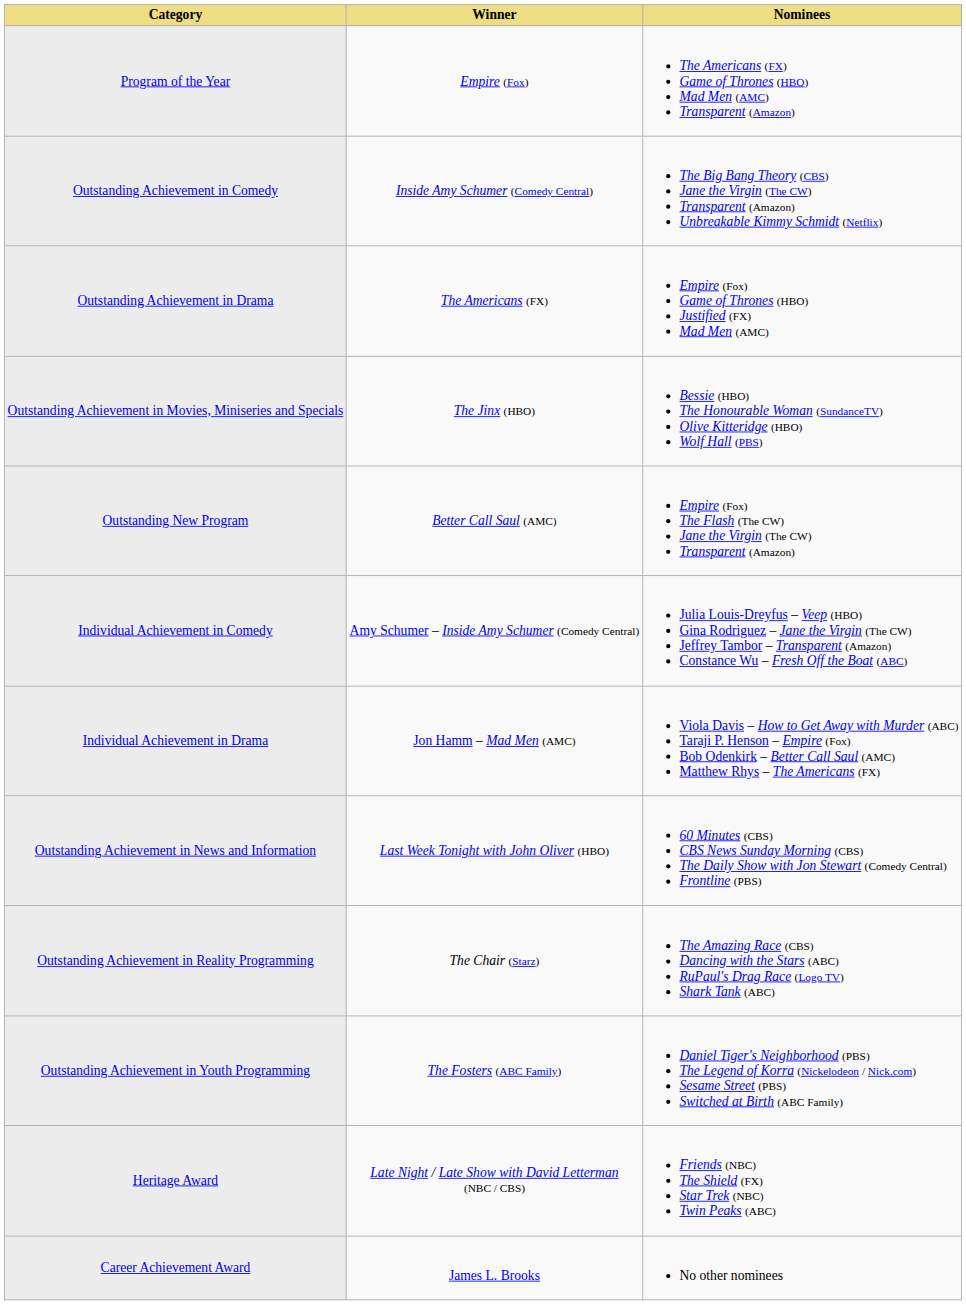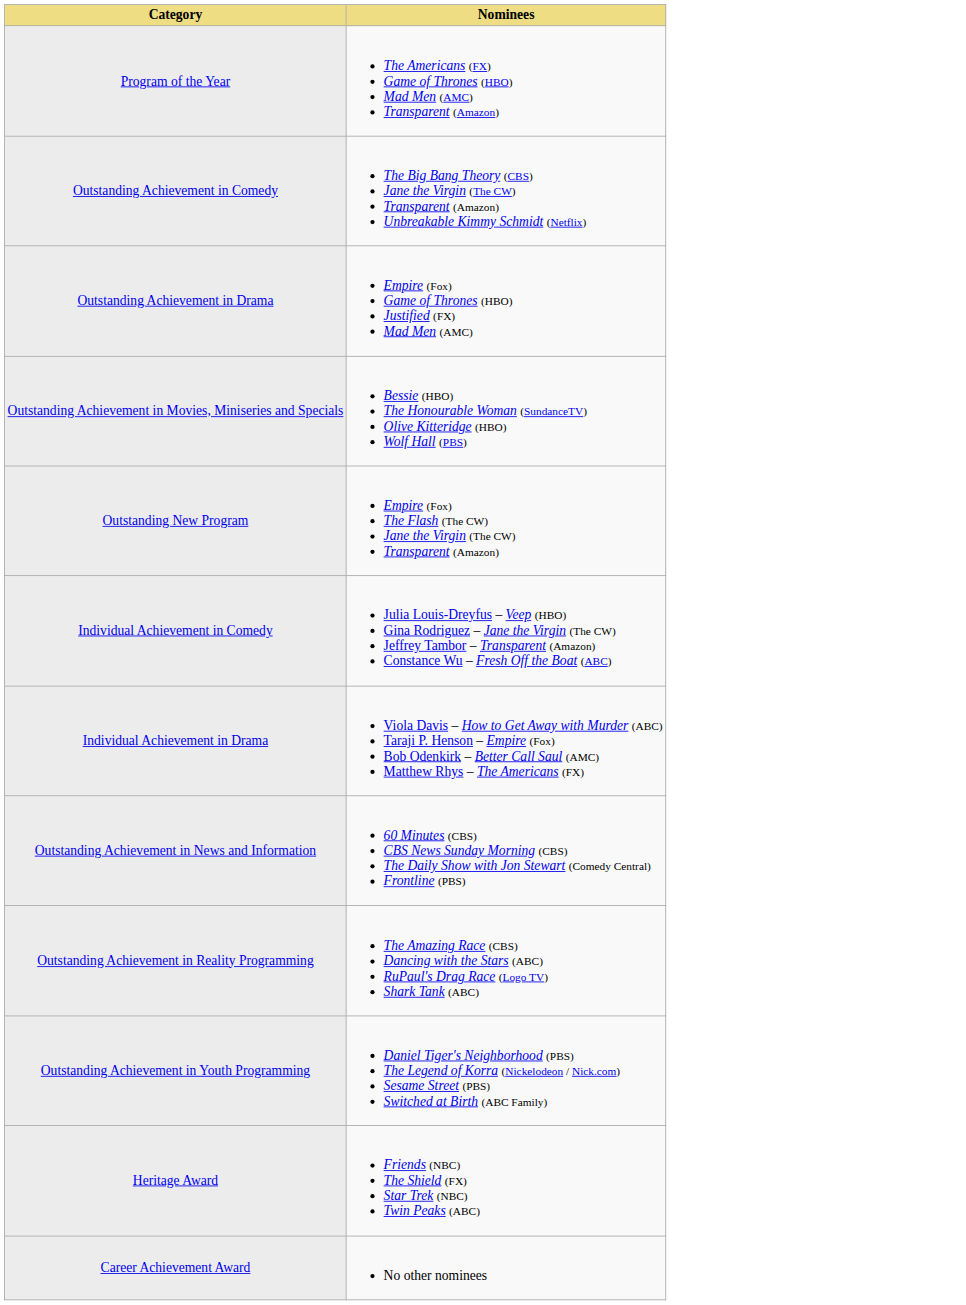- column: Winner | Empire (Fox) | Inside Amy Schumer (Comedy Central) | The Americans (FX) | The Jinx (HBO) | Better Call Saul (AMC) | Amy Schumer – Inside Amy Schumer (Comedy Central) | Jon Hamm – Mad Men (AMC) | Last Week Tonight with John Oliver (HBO) | The Chair (Starz) | The Fosters (ABC Family) | Late Night / Late Show with David Letterman (NBC / CBS) | James L. Brooks
